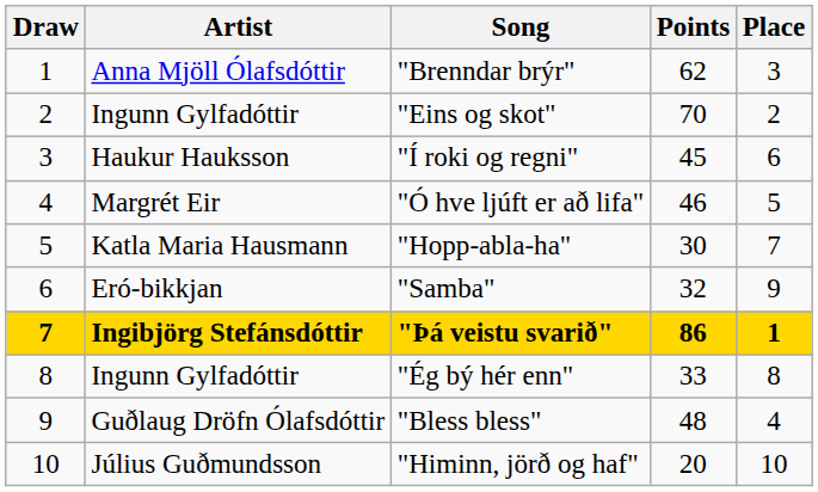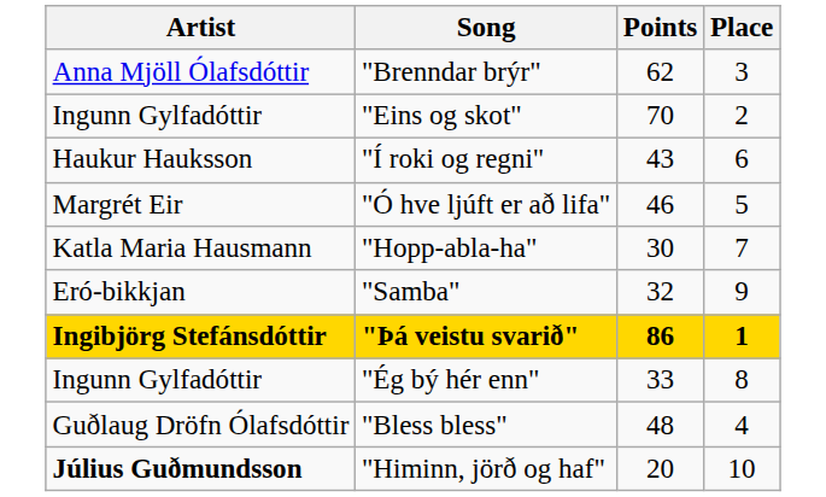- column: Draw | 1 | 2 | 3 | 4 | 5 | 6 | 7 | 8 | 9 | 10
"Í roki og regni" | Points: 45 -> 43
"Himinn, jörð og haf" | Artist: normal -> bold
